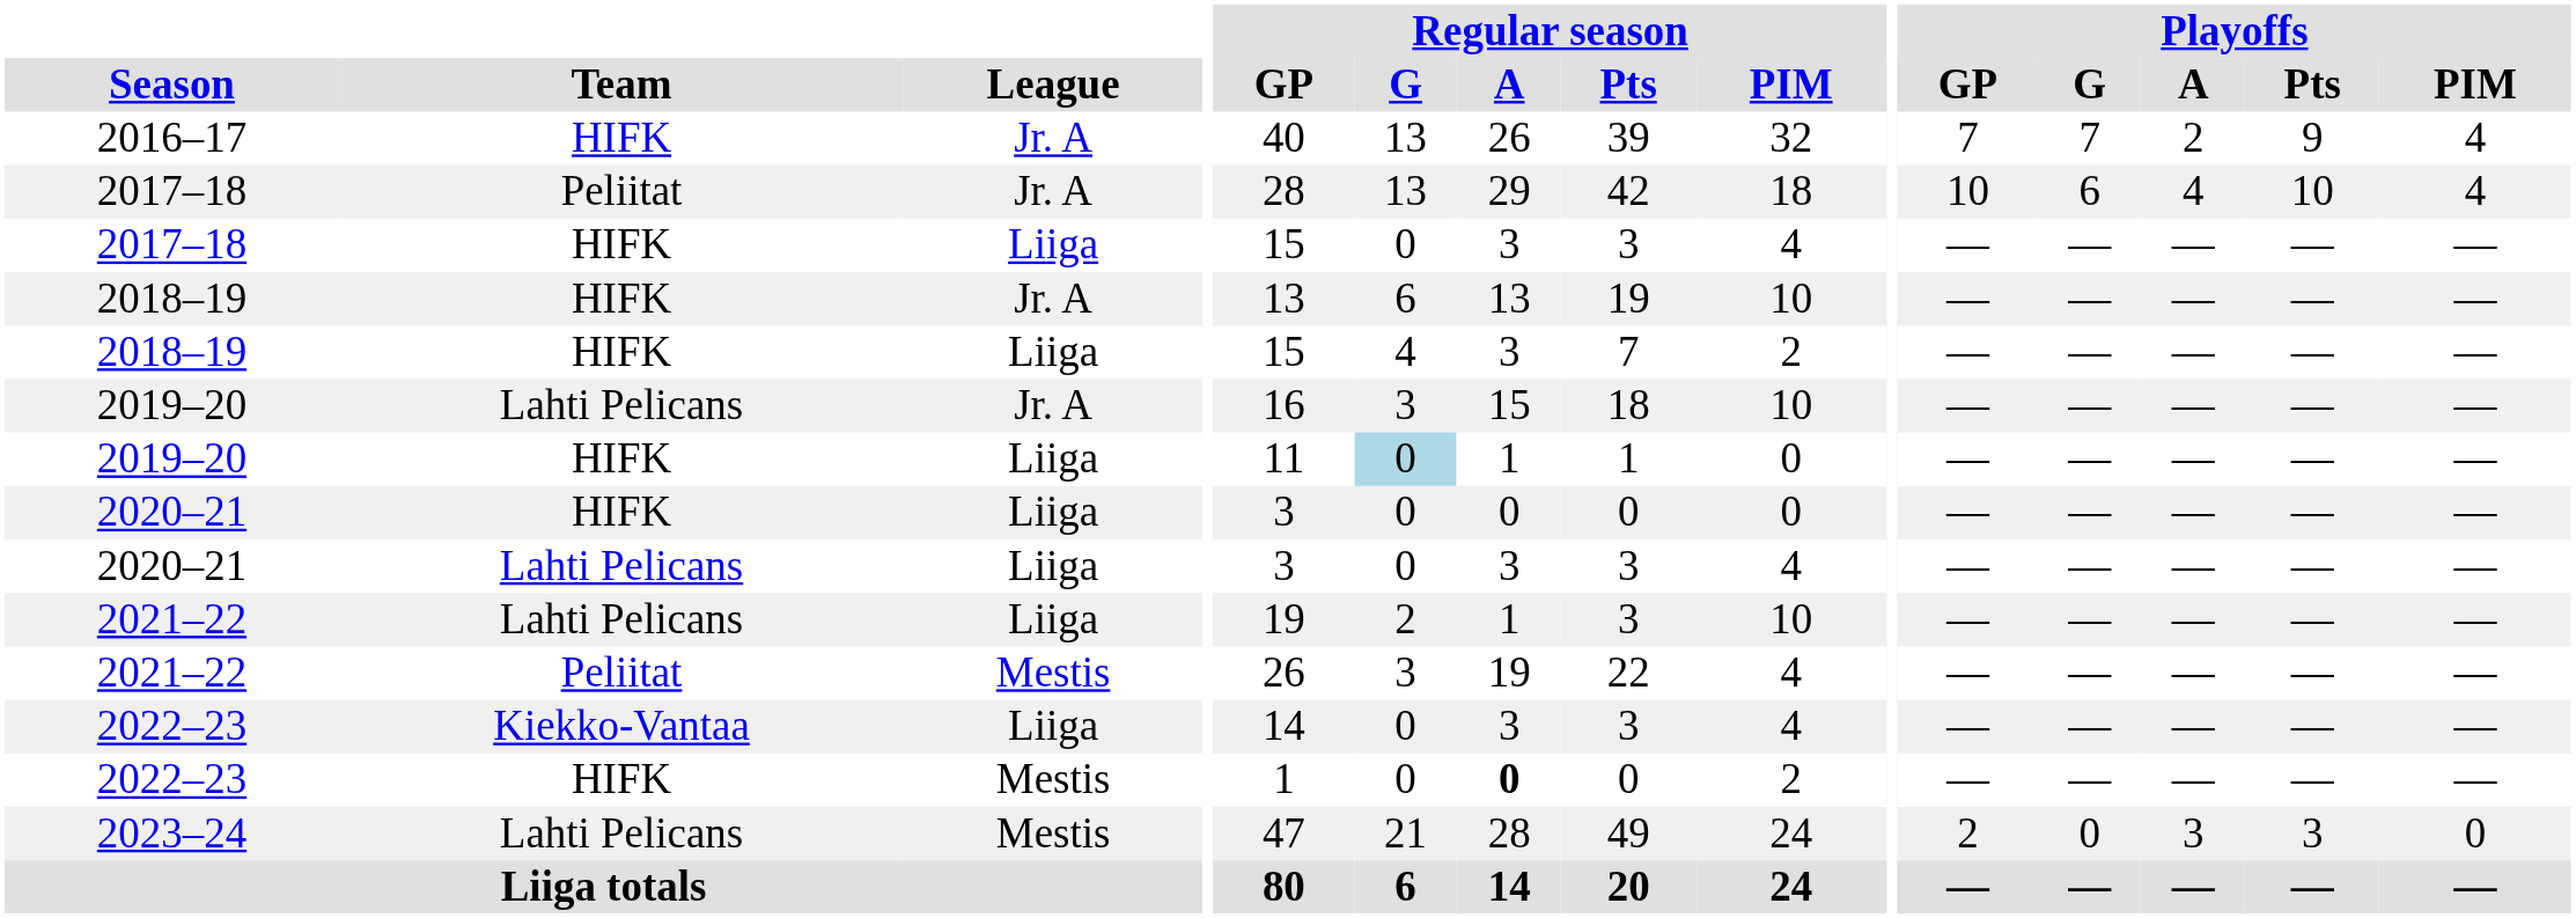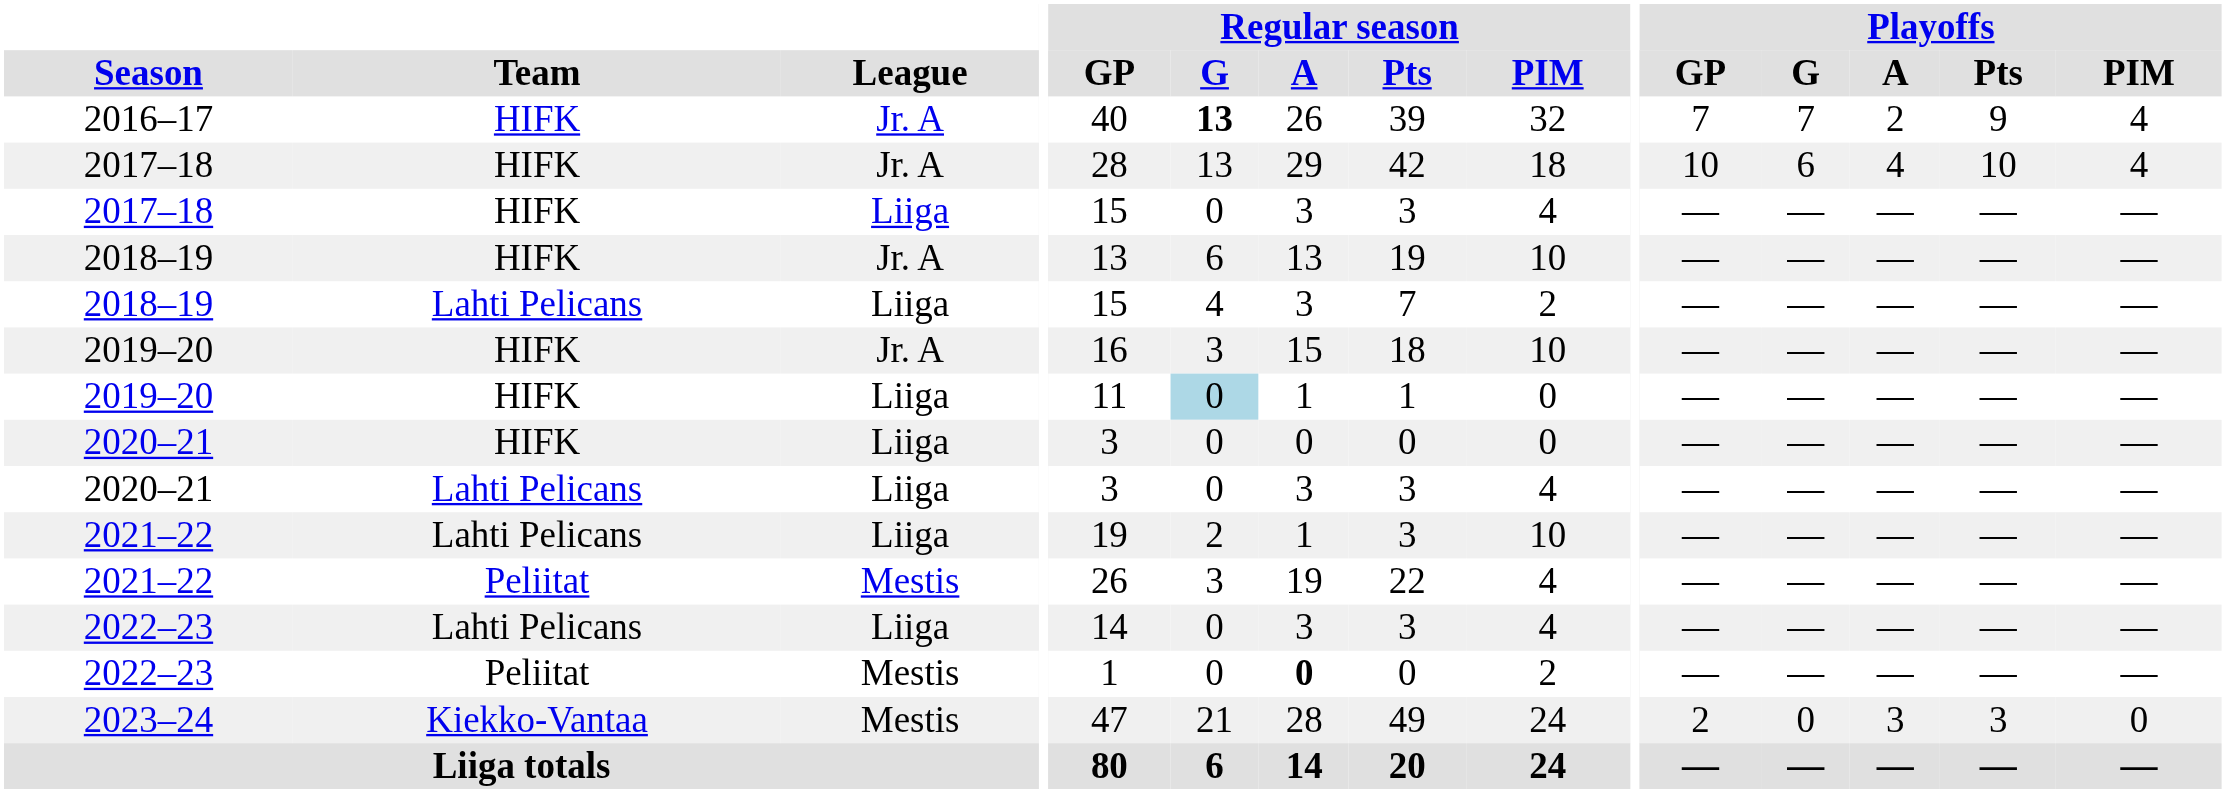2016–17 | Regular season / G: normal -> bold
2017–18 / Jr. A | Team: Peliitat -> HIFK
2018–19 / Liiga | Team: HIFK -> Lahti Pelicans
2019–20 / Jr. A | Team: Lahti Pelicans -> HIFK
2022–23 / Liiga | Team: Kiekko-Vantaa -> Lahti Pelicans
2022–23 / Mestis | Team: HIFK -> Peliitat
2023–24 | Team: Lahti Pelicans -> Kiekko-Vantaa
